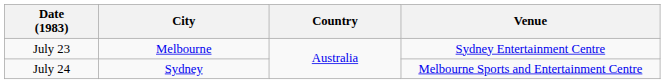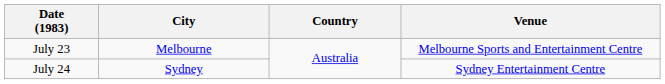July 23 | Venue: Sydney Entertainment Centre -> Melbourne Sports and Entertainment Centre
July 24 | Venue: Melbourne Sports and Entertainment Centre -> Sydney Entertainment Centre
